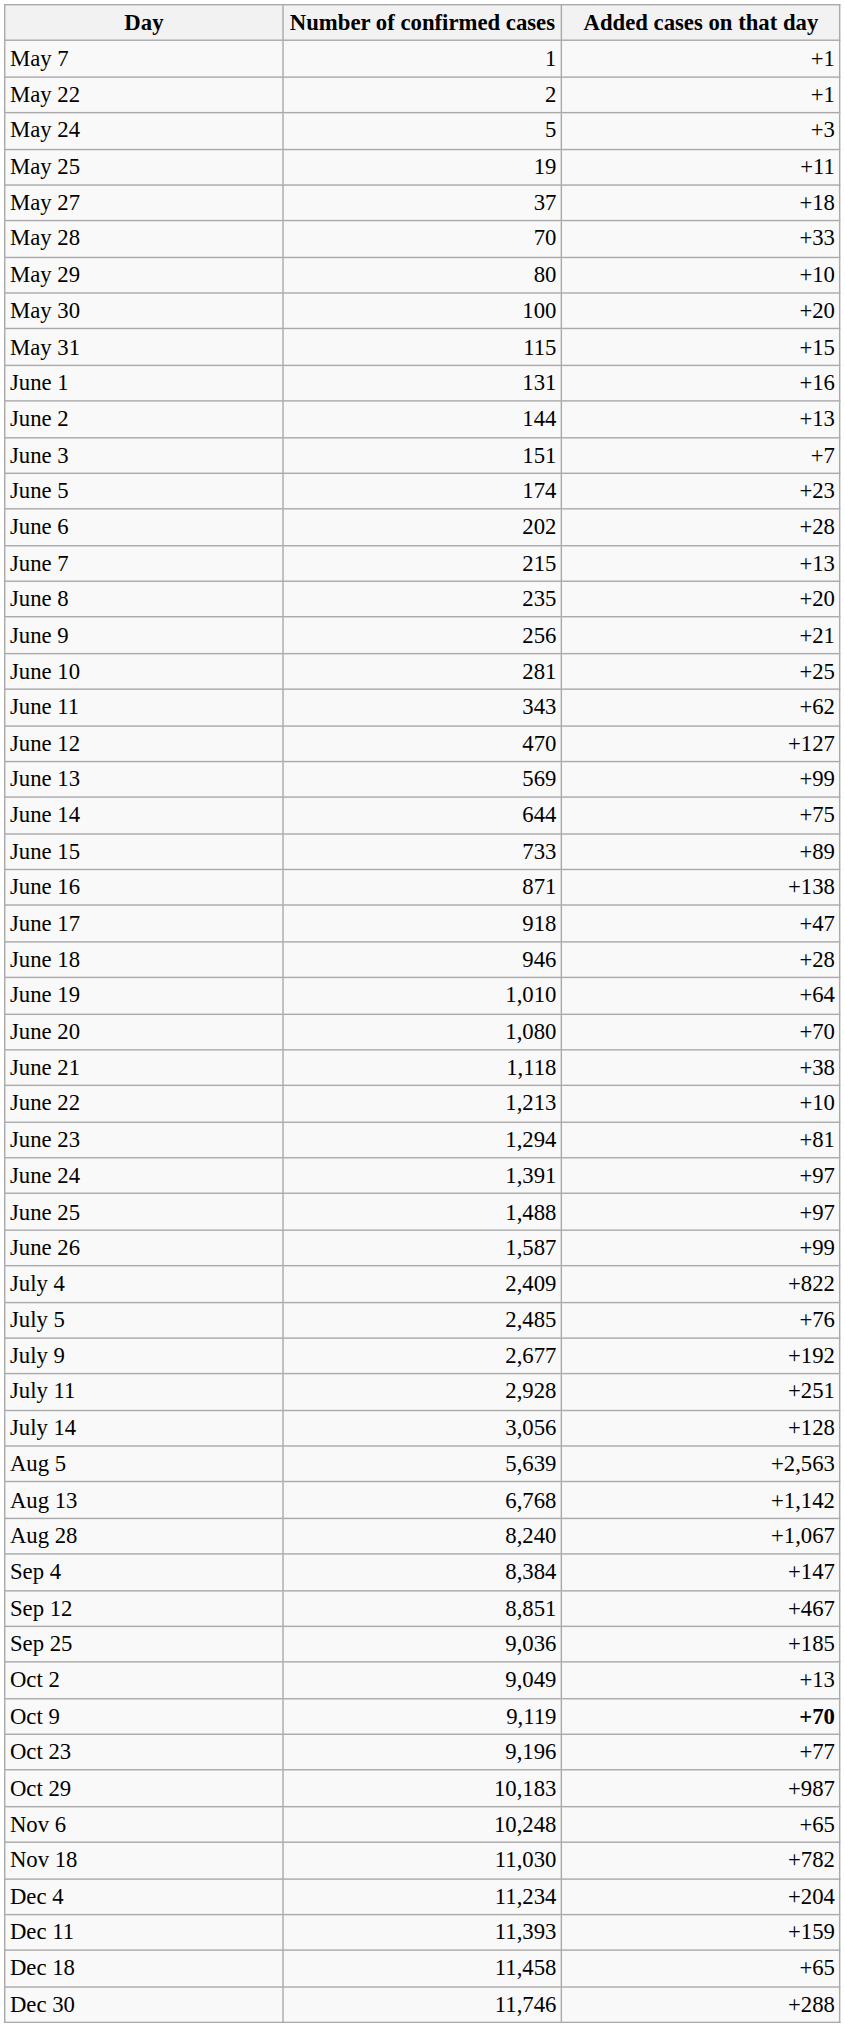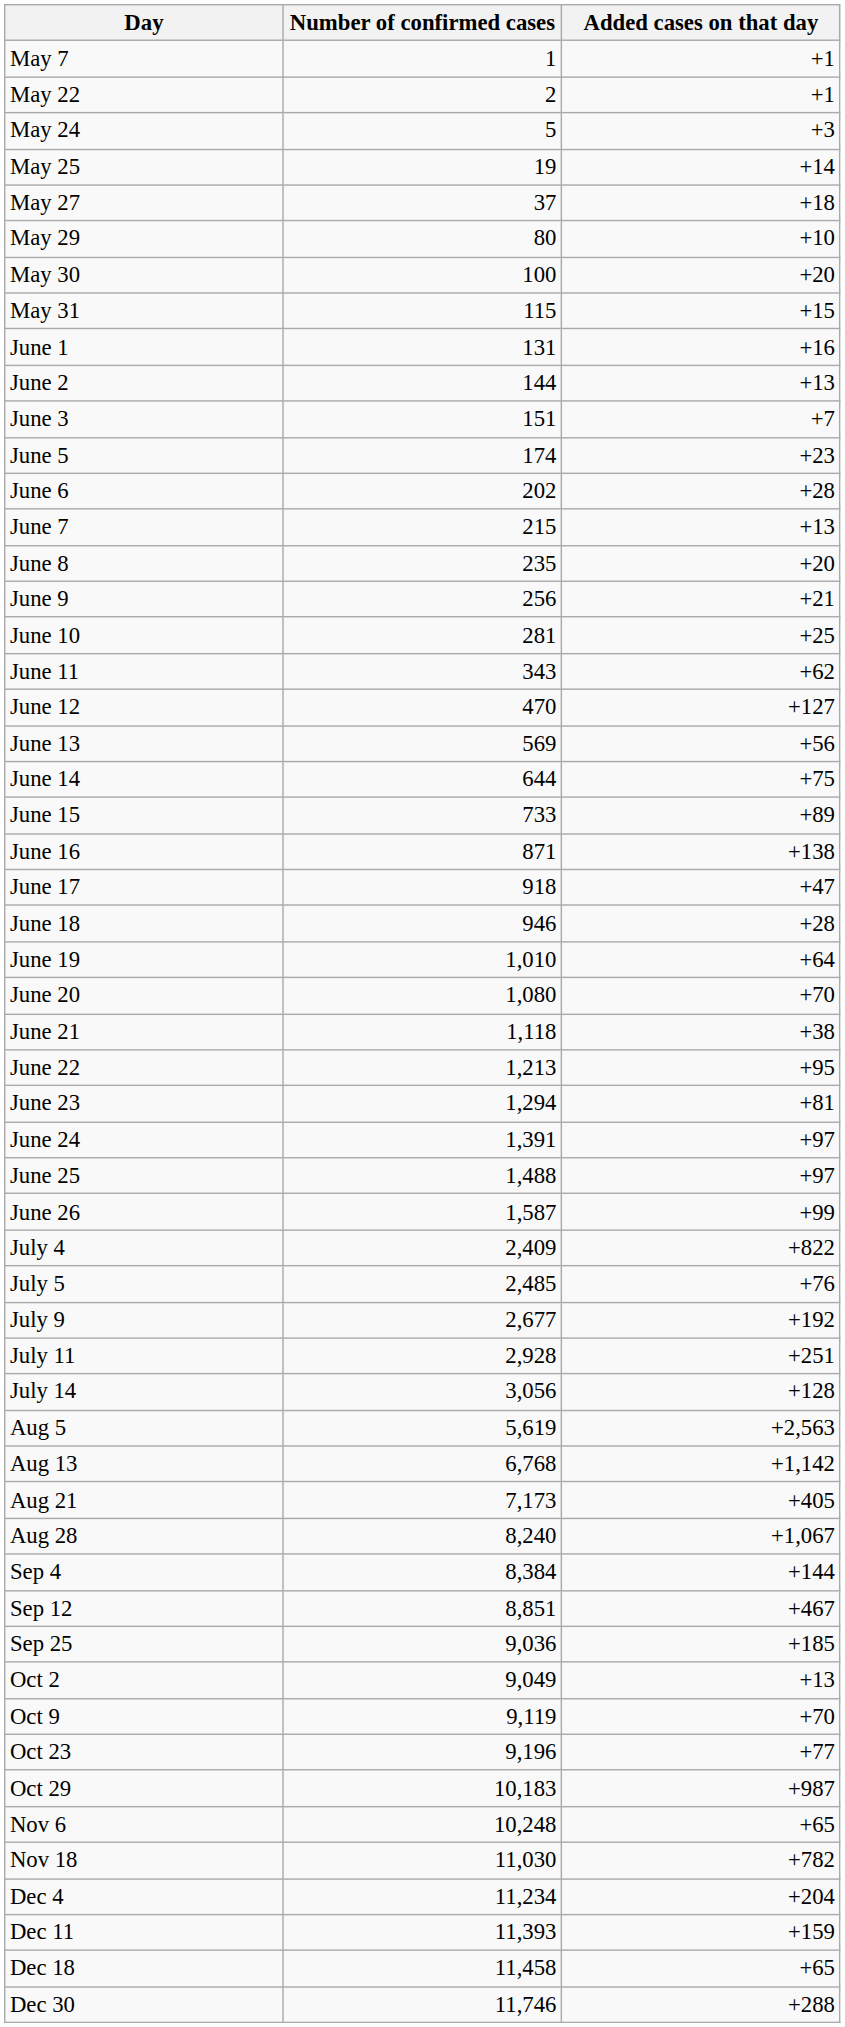May 25 | Added cases on that day: +11 -> +14
- row: May 28 | 70 | +33
June 13 | Added cases on that day: +99 -> +56
June 22 | Added cases on that day: +10 -> +95
Aug 5 | Number of confirmed cases: 5,639 -> 5,619
+ row: Aug 21 | 7,173 | +405
Sep 4 | Added cases on that day: +147 -> +144
Oct 9 | Added cases on that day: bold -> normal
